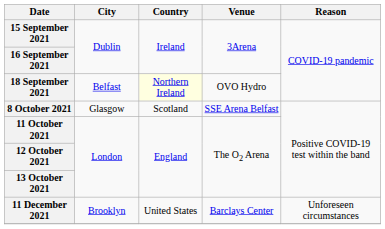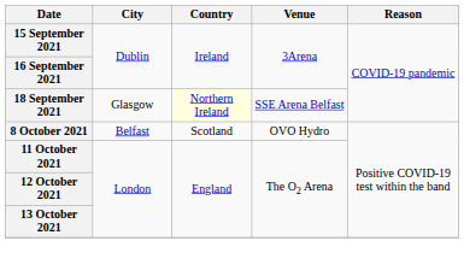18 September 2021 | City: Belfast -> Glasgow
18 September 2021 | Venue: OVO Hydro -> SSE Arena Belfast
8 October 2021 | City: Glasgow -> Belfast
8 October 2021 | Venue: SSE Arena Belfast -> OVO Hydro
- row: 11 December 2021 | Brooklyn | United States | Barclays Center | Unforeseen circumstances
